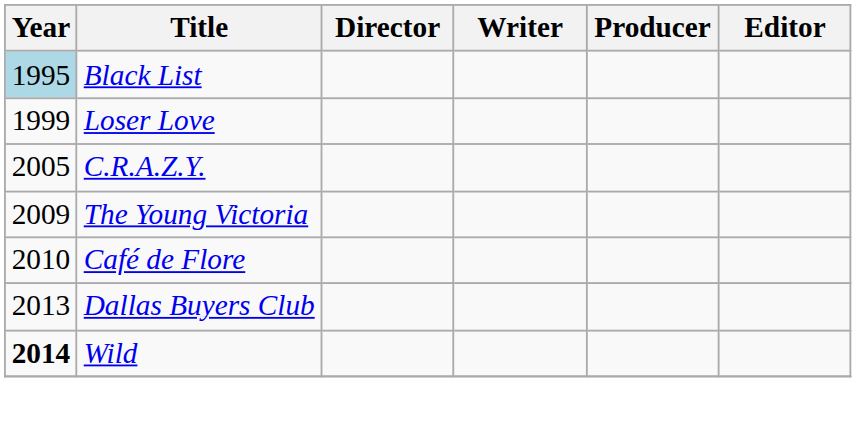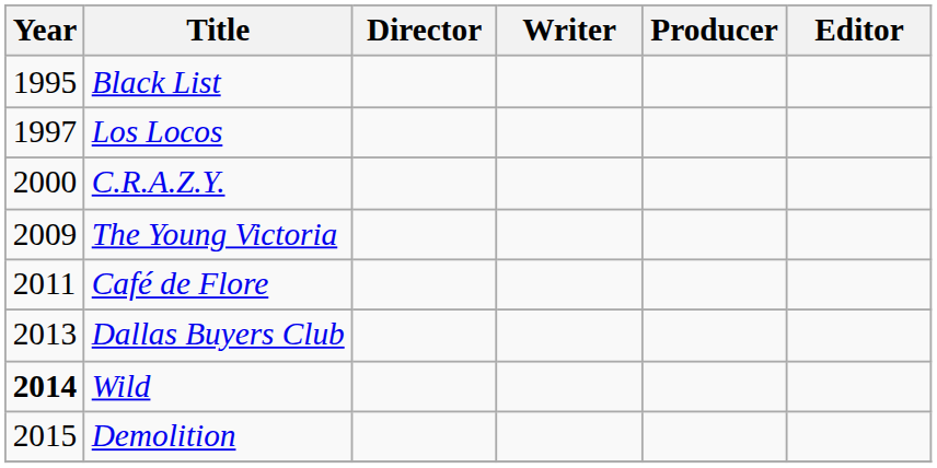Black List | Year: lightblue background -> no background
+ row: 1997 | Los Locos
- row: 1999 | Loser Love
C.R.A.Z.Y. | Year: 2005 -> 2000
Café de Flore | Year: 2010 -> 2011
+ row: 2015 | Demolition
